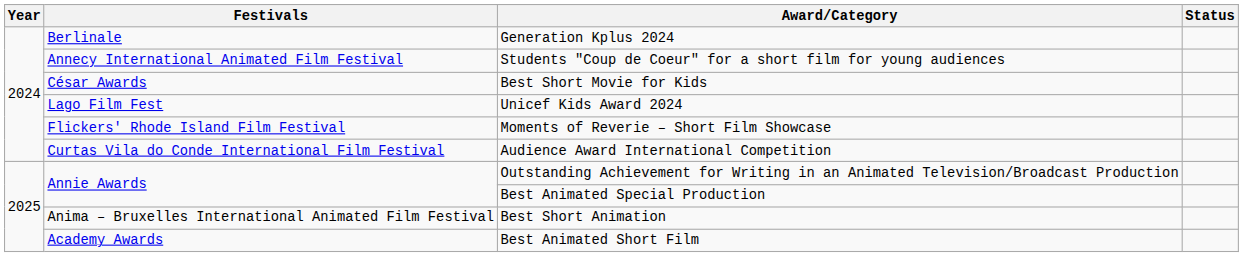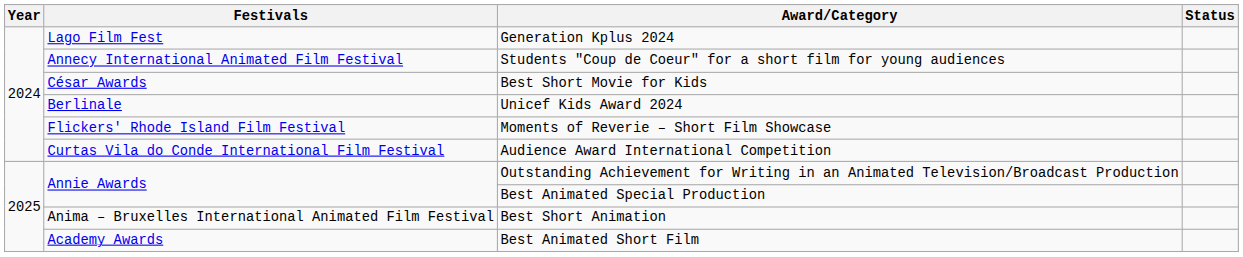Generation Kplus 2024 | Festivals: Berlinale -> Lago Film Fest
Unicef Kids Award 2024 | Festivals: Lago Film Fest -> Berlinale
